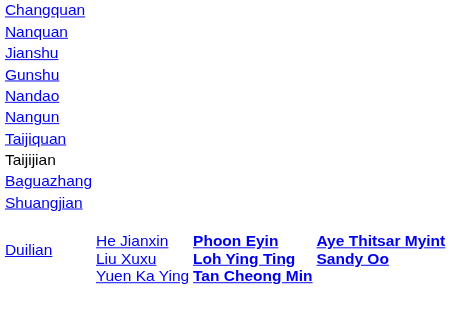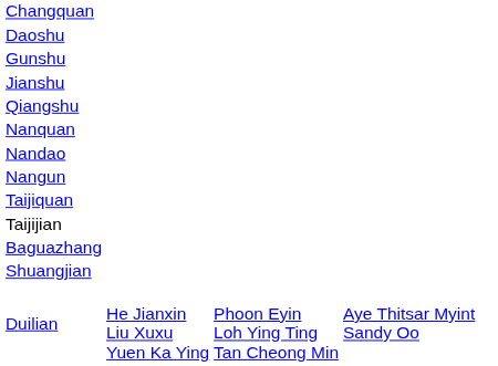+ row: Daoshu
rows swapped: Gunshu <-> Nanquan
+ row: Qiangshu
Duilian | column 3: bold -> normal
Duilian | column 4: bold -> normal
